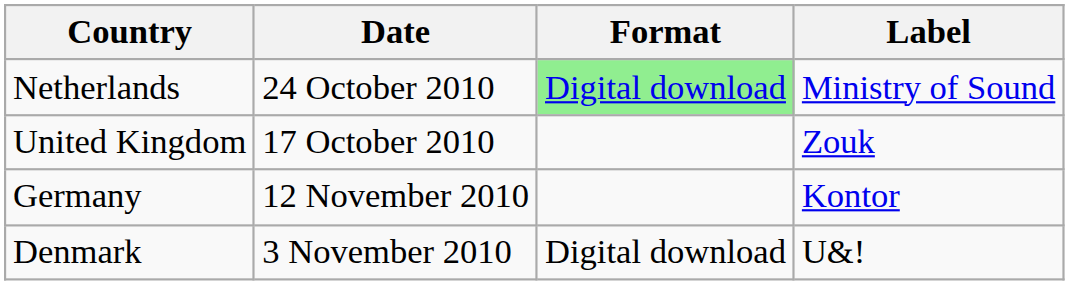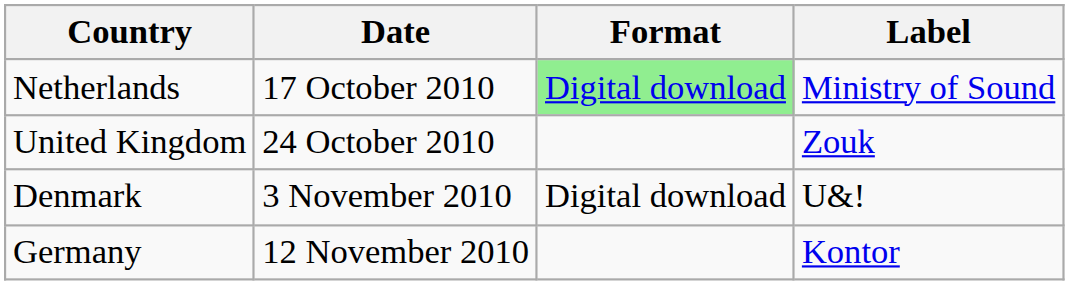Netherlands | Date: 24 October 2010 -> 17 October 2010
United Kingdom | Date: 17 October 2010 -> 24 October 2010
rows swapped: Denmark <-> Germany
